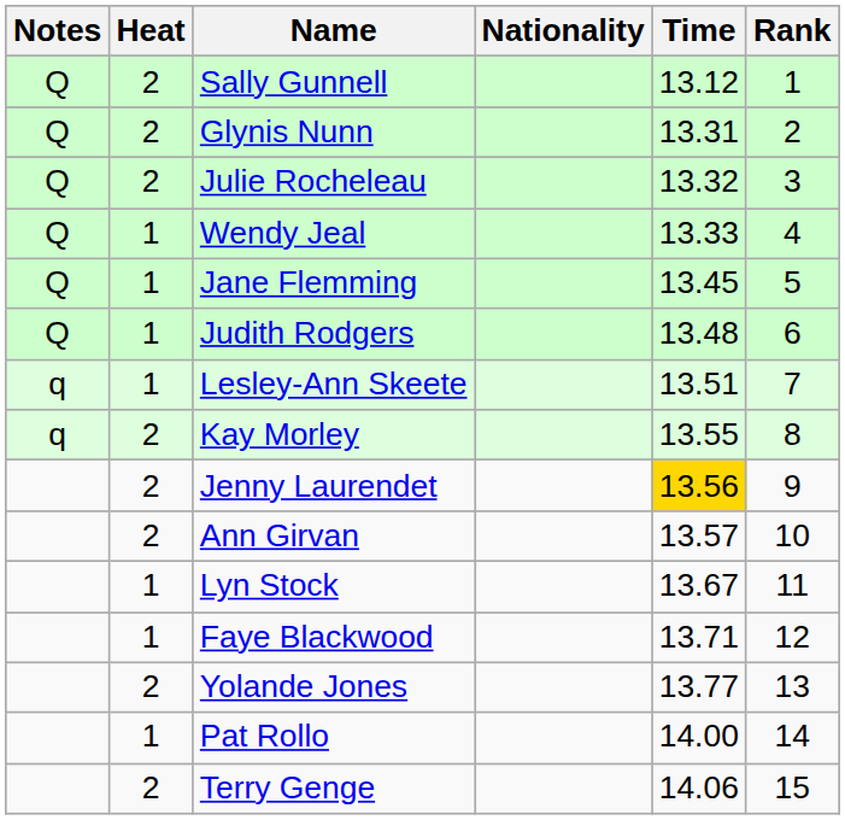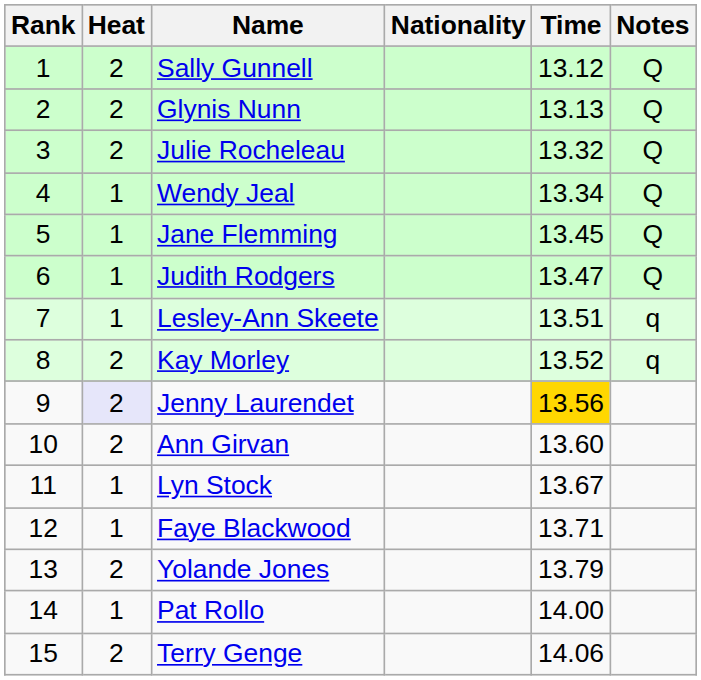columns swapped: Rank <-> Notes
Glynis Nunn | Time: 13.31 -> 13.13
Wendy Jeal | Time: 13.33 -> 13.34
Judith Rodgers | Time: 13.48 -> 13.47
Kay Morley | Time: 13.55 -> 13.52
Jenny Laurendet | Heat: no background -> lavender background
Ann Girvan | Time: 13.57 -> 13.60
Yolande Jones | Time: 13.77 -> 13.79
